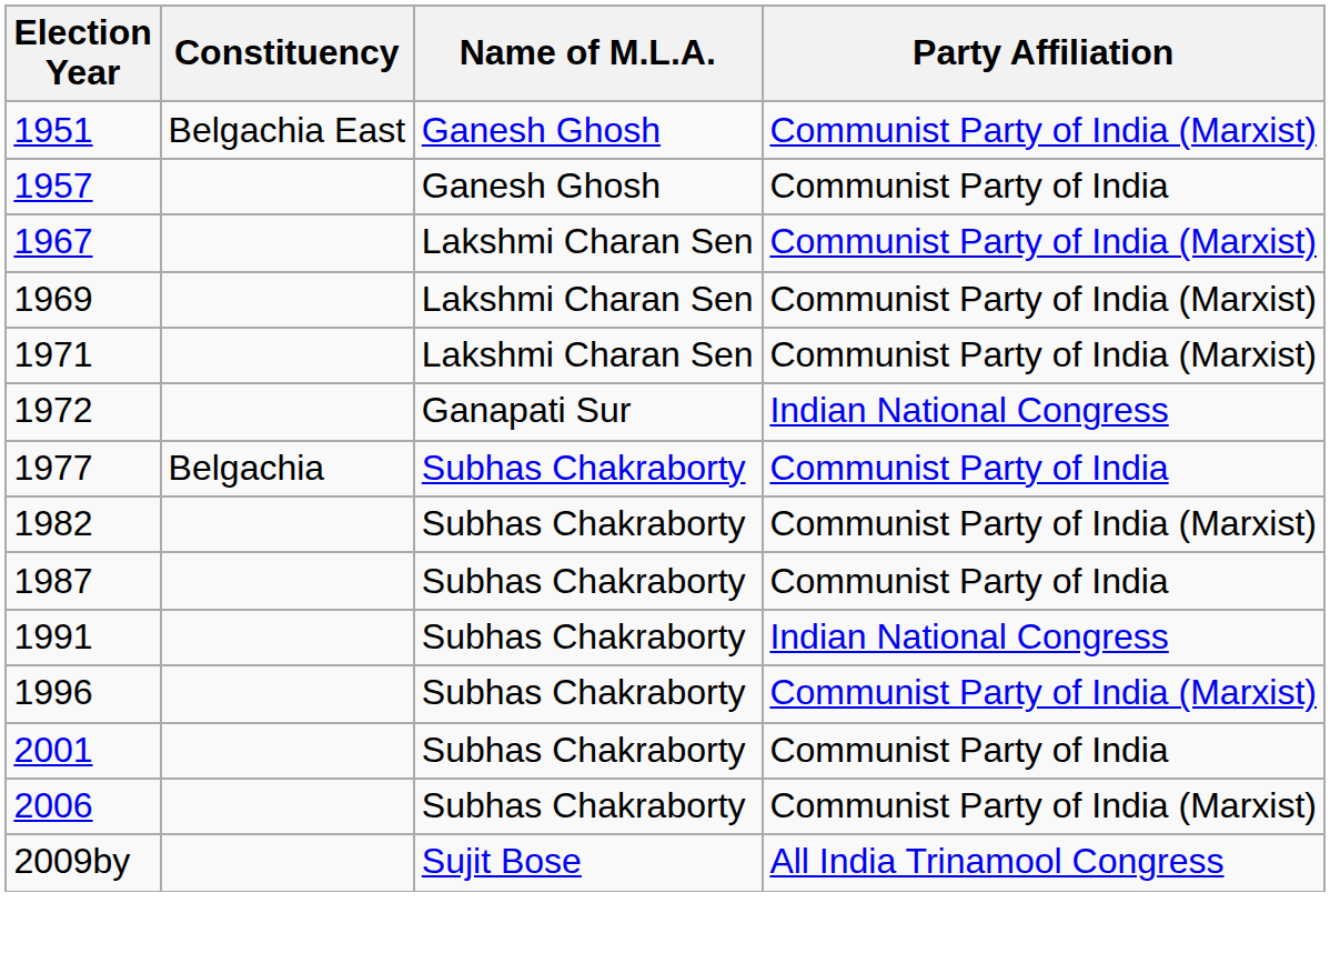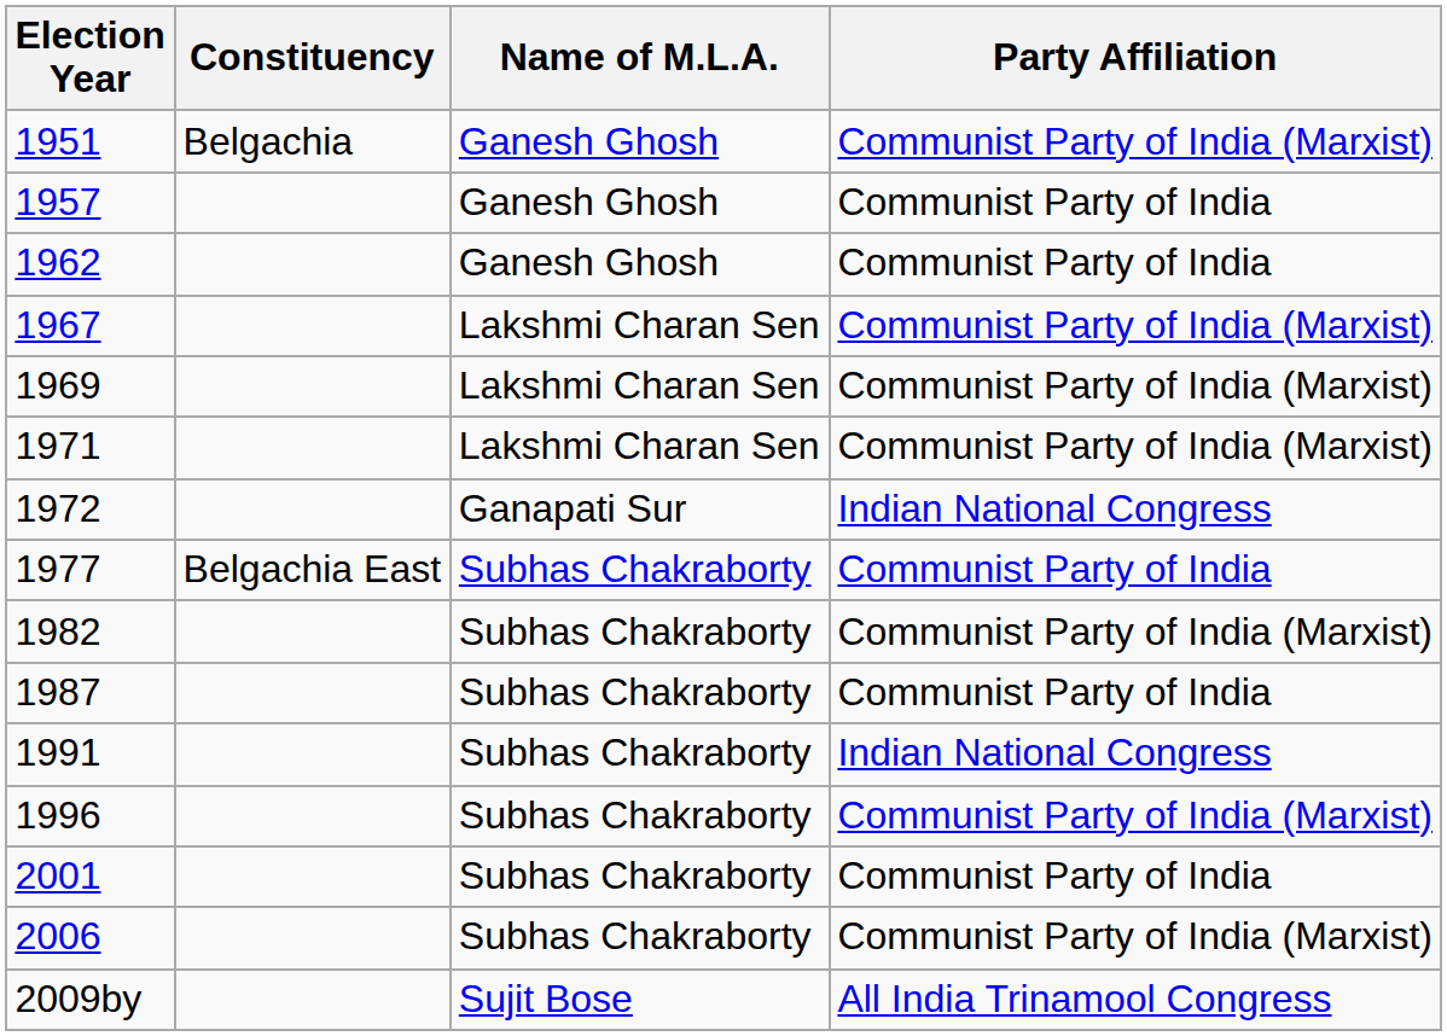1951 | Constituency: Belgachia East -> Belgachia
+ row: 1962 | Ganesh Ghosh | Communist Party of India
1977 | Constituency: Belgachia -> Belgachia East
